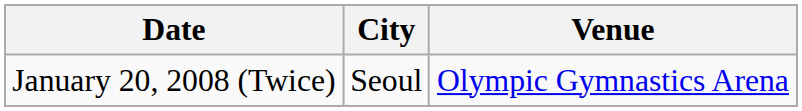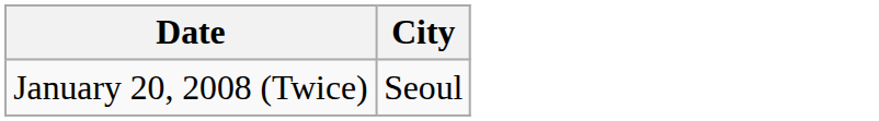- column: Venue | Olympic Gymnastics Arena
